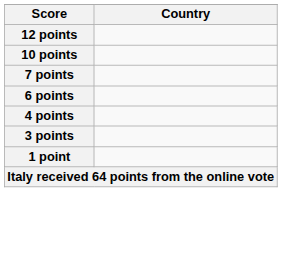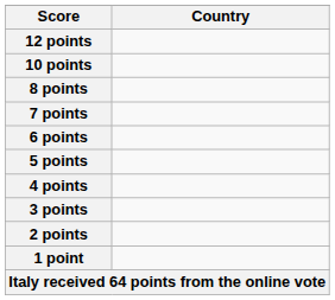+ row: 8 points
+ row: 5 points
+ row: 2 points
